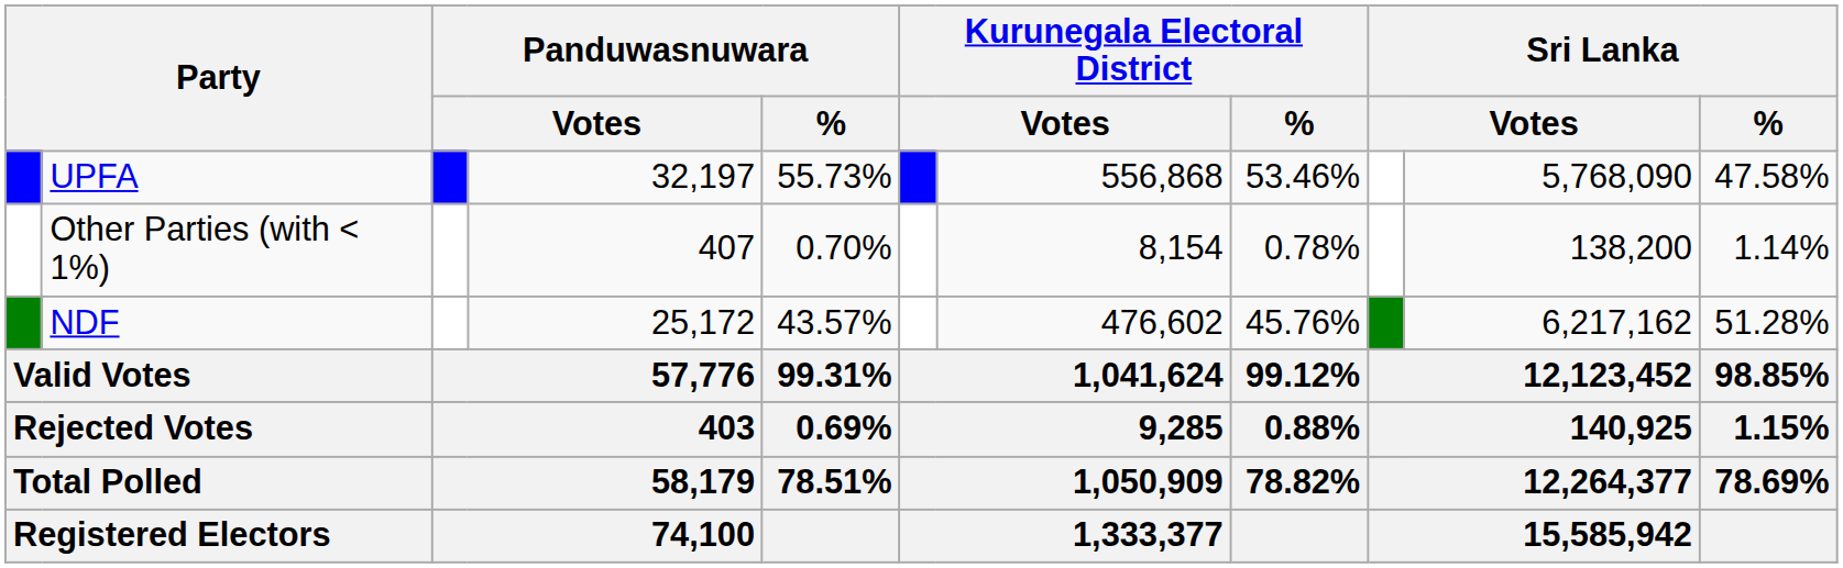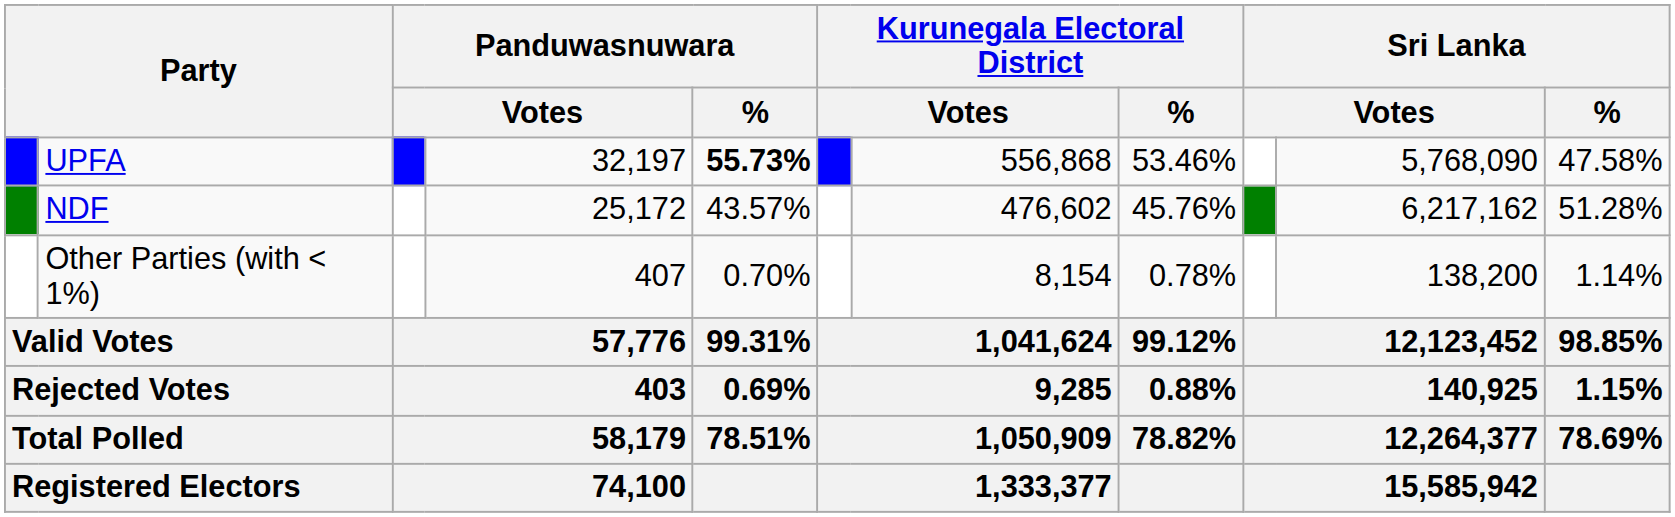UPFA | Panduwasnuwara / %: normal -> bold
rows swapped: NDF <-> Other Parties (with < 1%)
